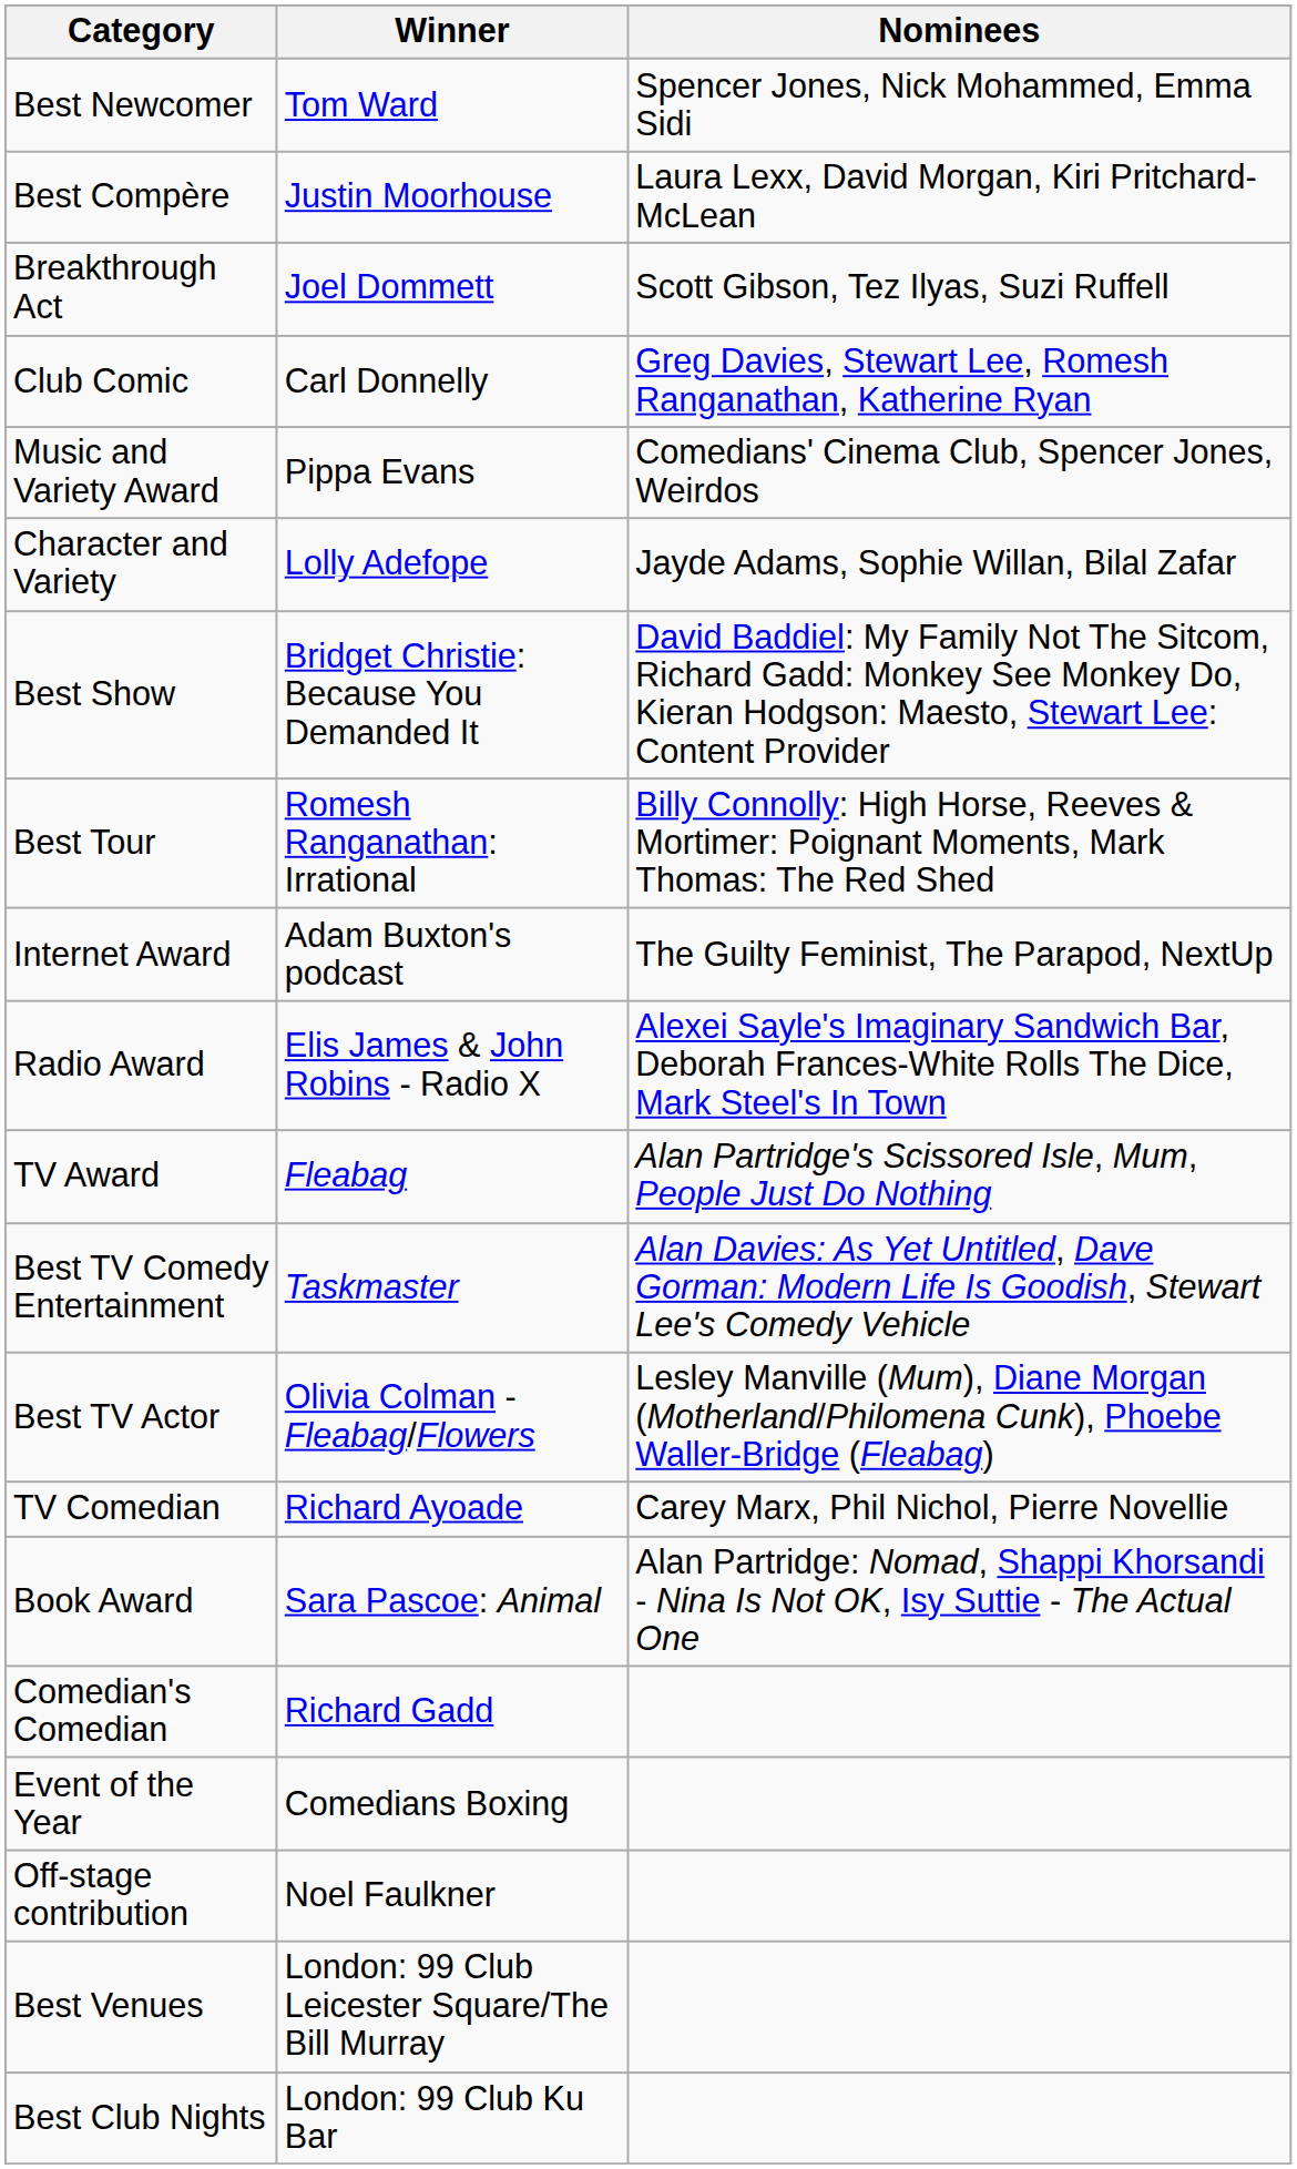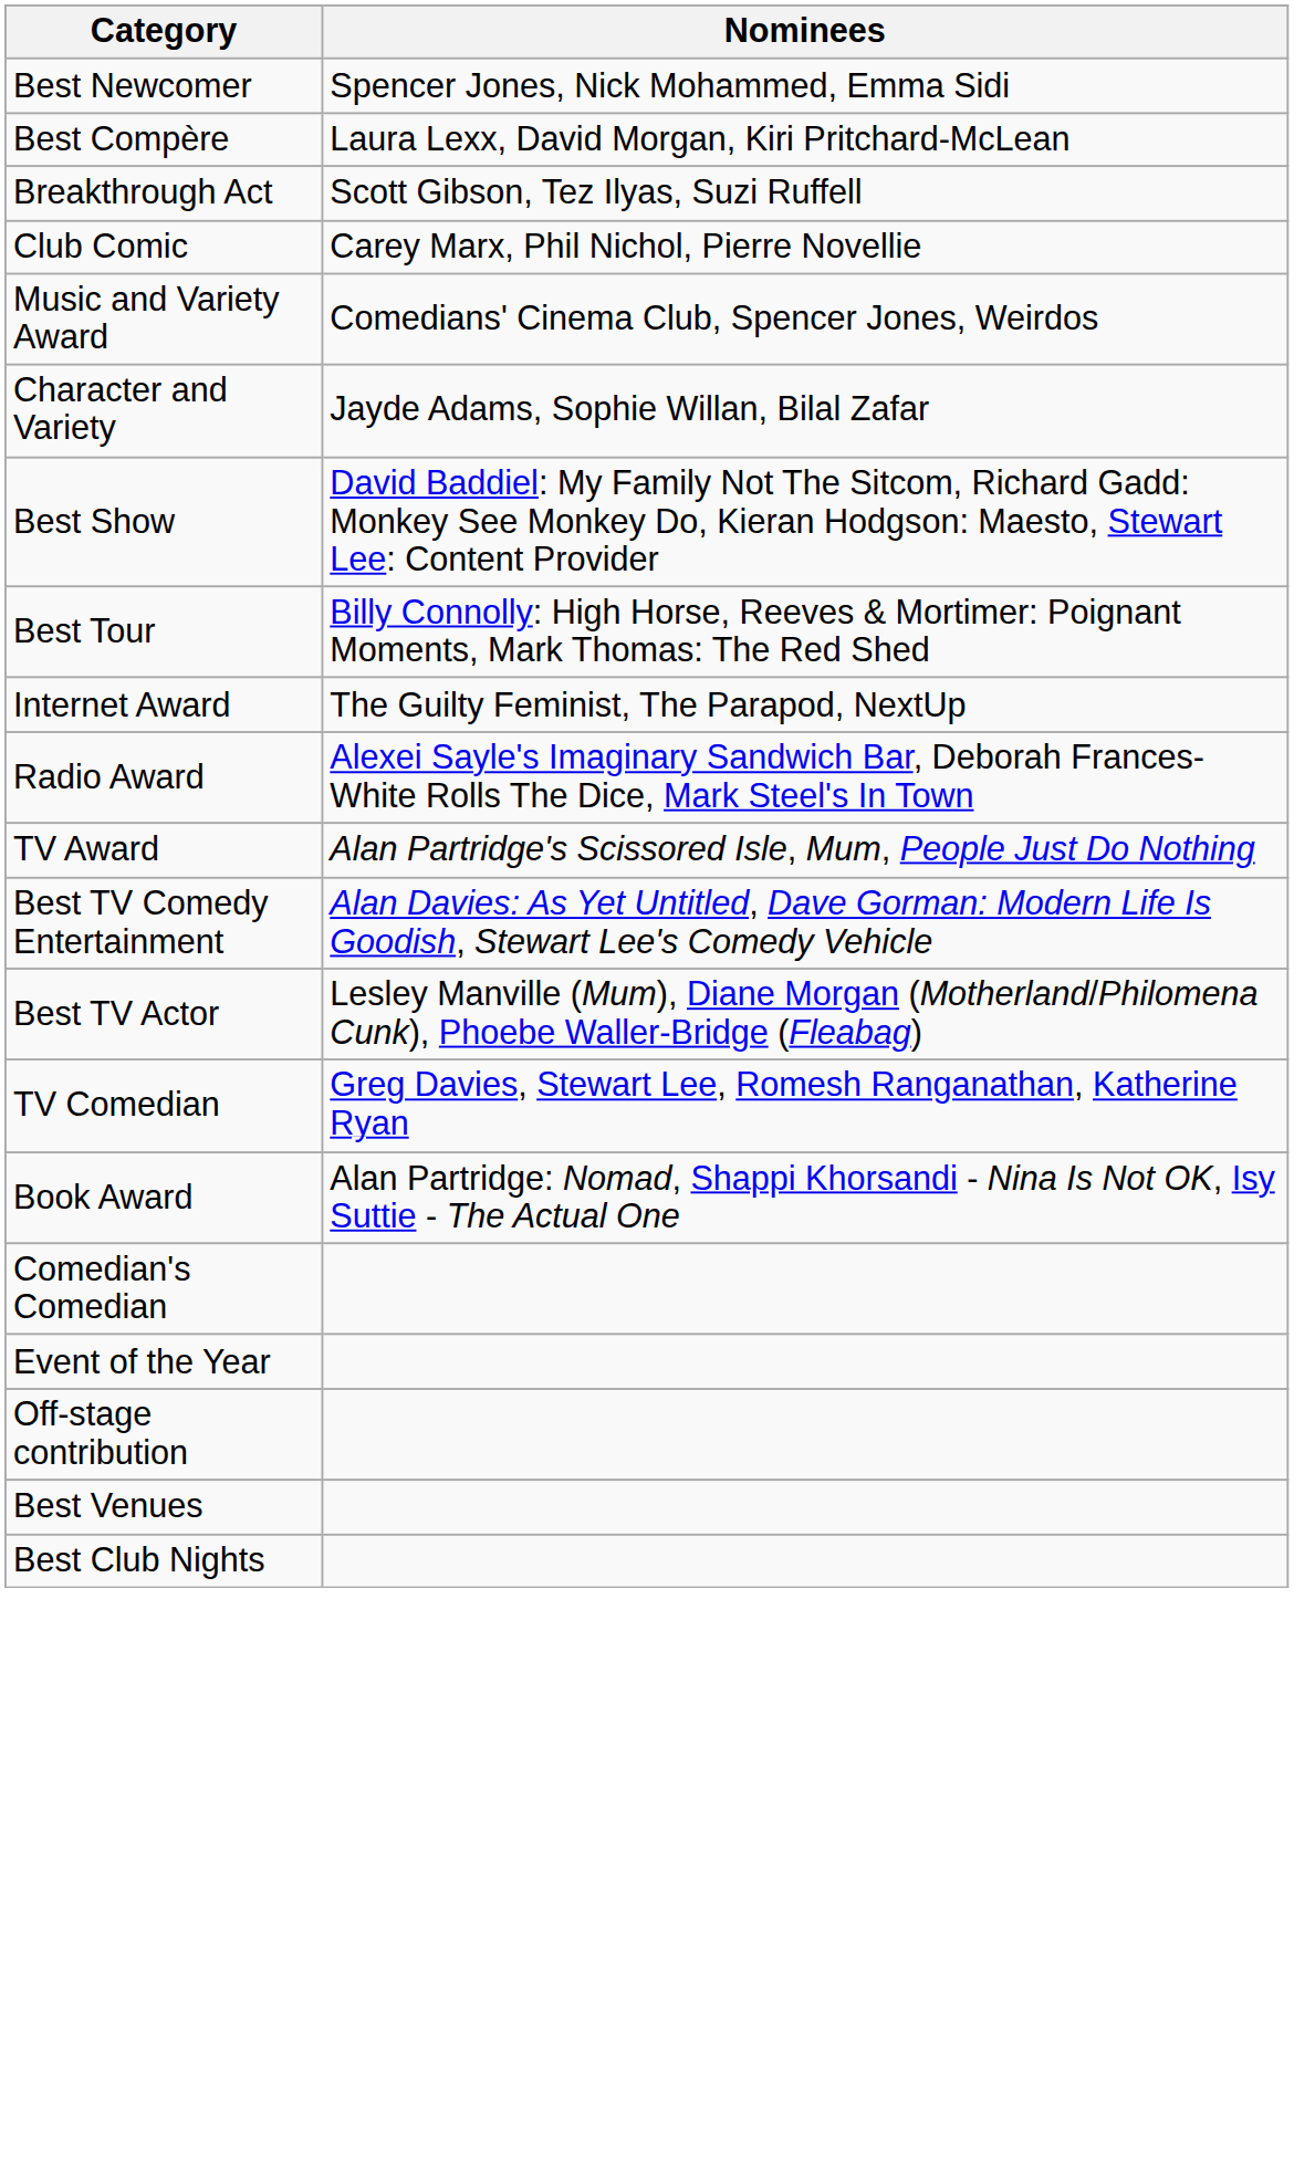- column: Winner | Tom Ward | Justin Moorhouse | Joel Dommett | Carl Donnelly | Pippa Evans | Lolly Adefope | Bridget Christie: Because You Demanded It | Romesh Ranganathan: Irrational | Adam Buxton's podcast | Elis James & John Robins - Radio X | Fleabag | Taskmaster | Olivia Colman - Fleabag/Flowers | Richard Ayoade | Sara Pascoe: Animal | Richard Gadd | Comedians Boxing | Noel Faulkner | London: 99 Club Leicester Square/The Bill Murray | London: 99 Club Ku Bar
Club Comic | Nominees: Greg Davies, Stewart Lee, Romesh Ranganathan, Katherine Ryan -> Carey Marx, Phil Nichol, Pierre Novellie
TV Comedian | Nominees: Carey Marx, Phil Nichol, Pierre Novellie -> Greg Davies, Stewart Lee, Romesh Ranganathan, Katherine Ryan
